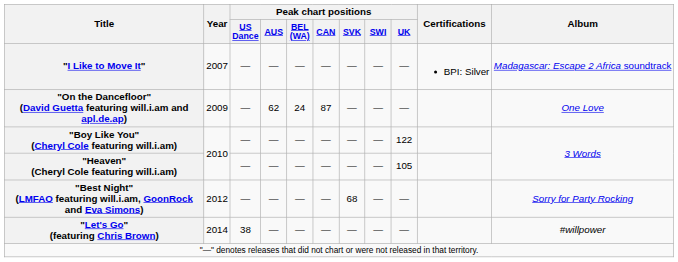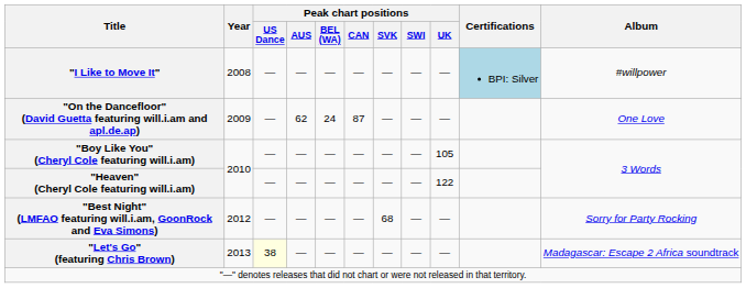"I Like to Move It" | Year: 2007 -> 2008
"I Like to Move It" | Certifications: no background -> lightblue background
"I Like to Move It" | Album: Madagascar: Escape 2 Africa soundtrack -> #willpower
"Boy Like You" (Cheryl Cole featuring will.i.am) | Peak chart positions / UK: 122 -> 105
"Heaven" (Cheryl Cole featuring will.i.am) | Peak chart positions / UK: 105 -> 122
"Let's Go" (featuring Chris Brown) | Year: 2014 -> 2013
"Let's Go" (featuring Chris Brown) | Peak chart positions / US Dance: no background -> lightyellow background
"Let's Go" (featuring Chris Brown) | Album: #willpower -> Madagascar: Escape 2 Africa soundtrack
